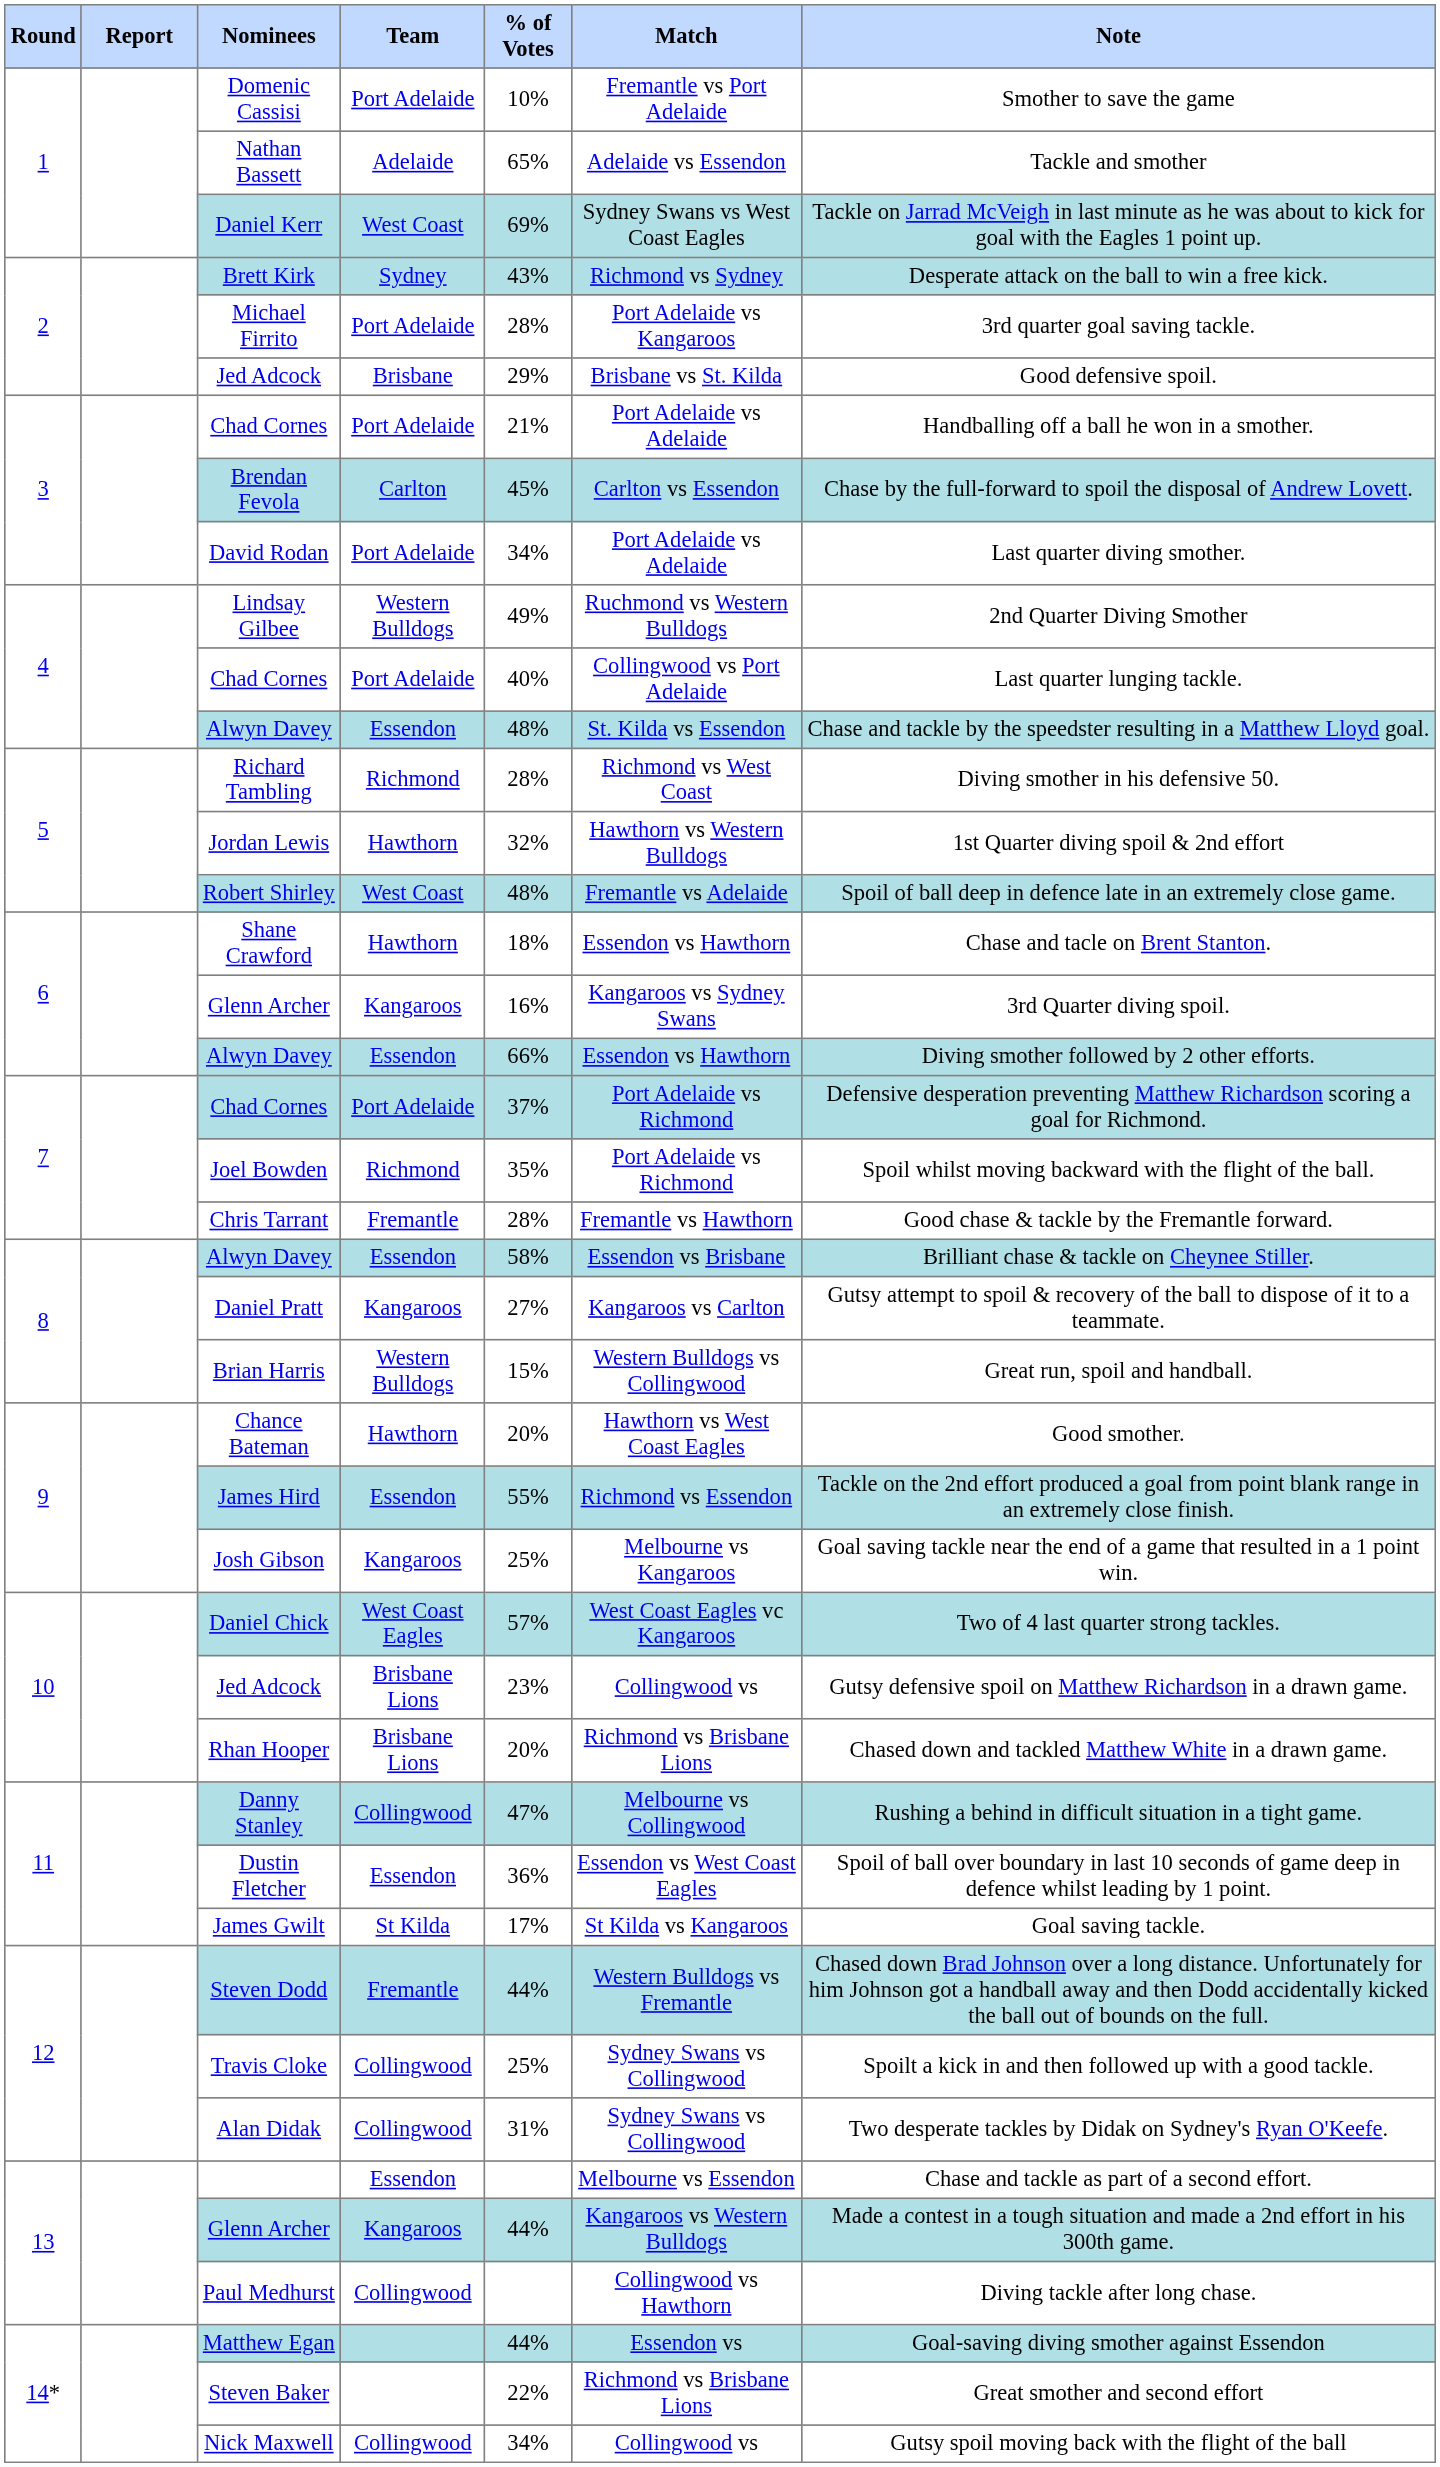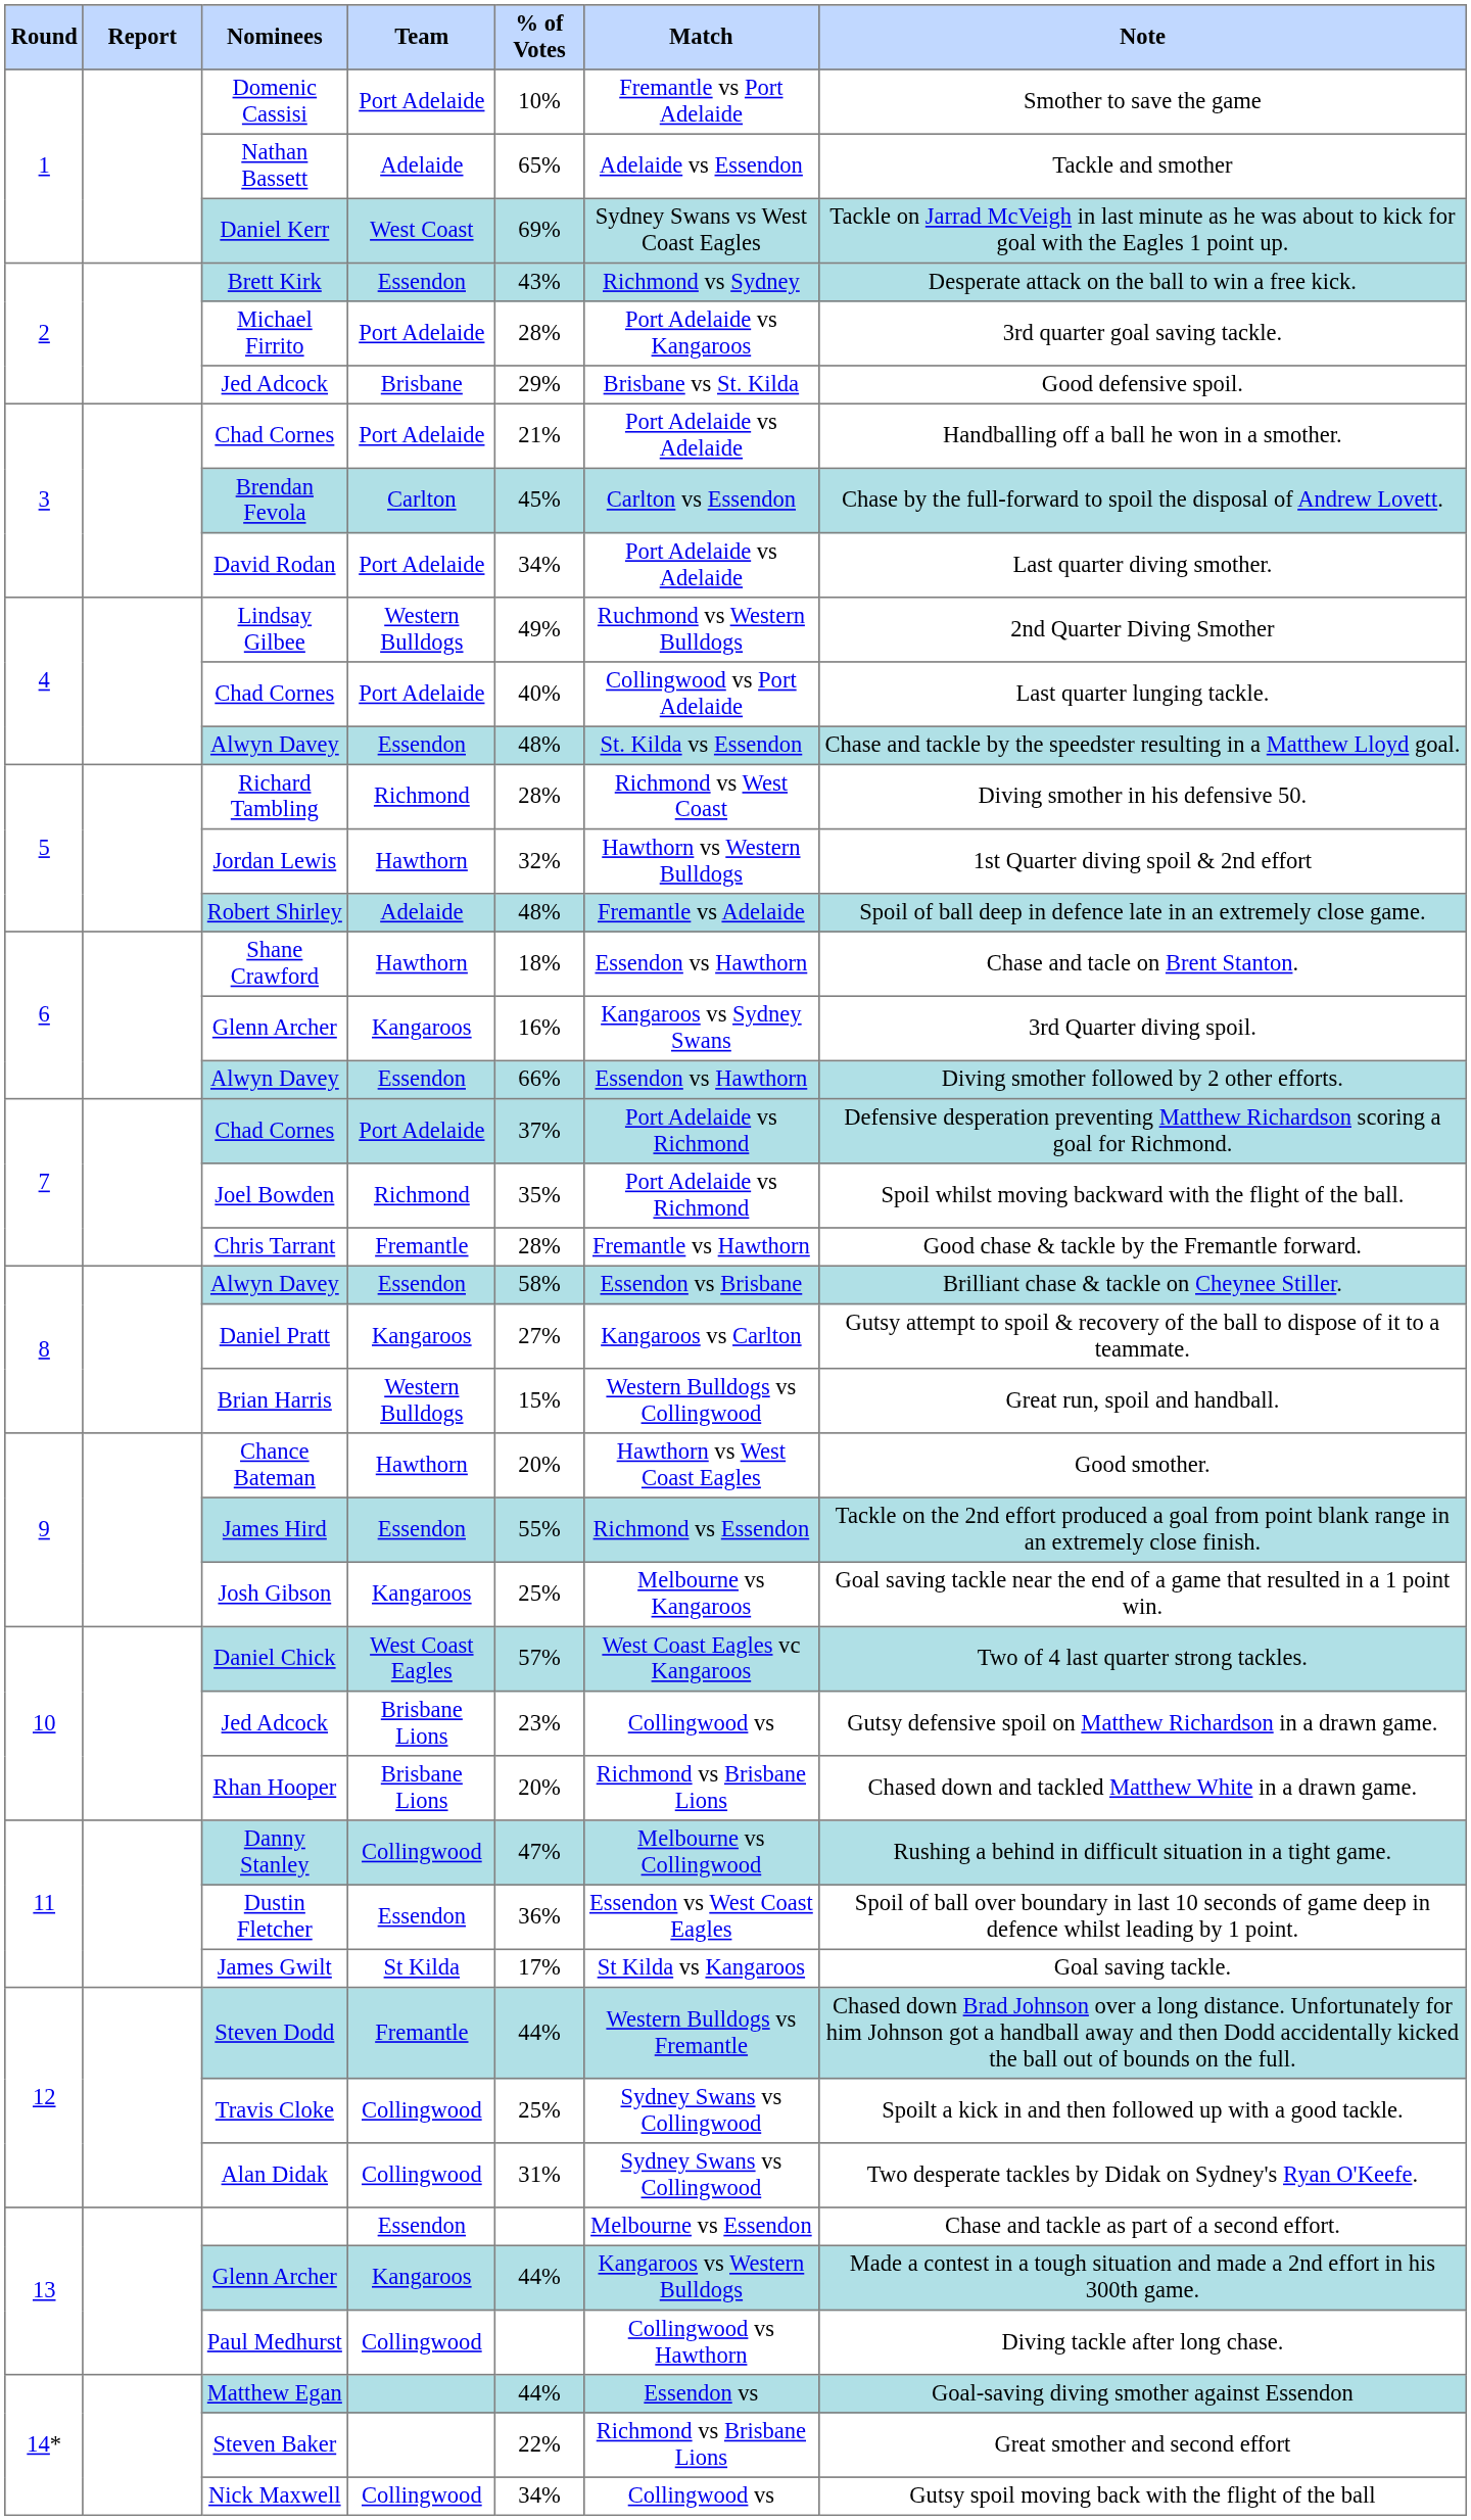Brett Kirk | Team: Sydney -> Essendon
Robert Shirley | Team: West Coast -> Adelaide
